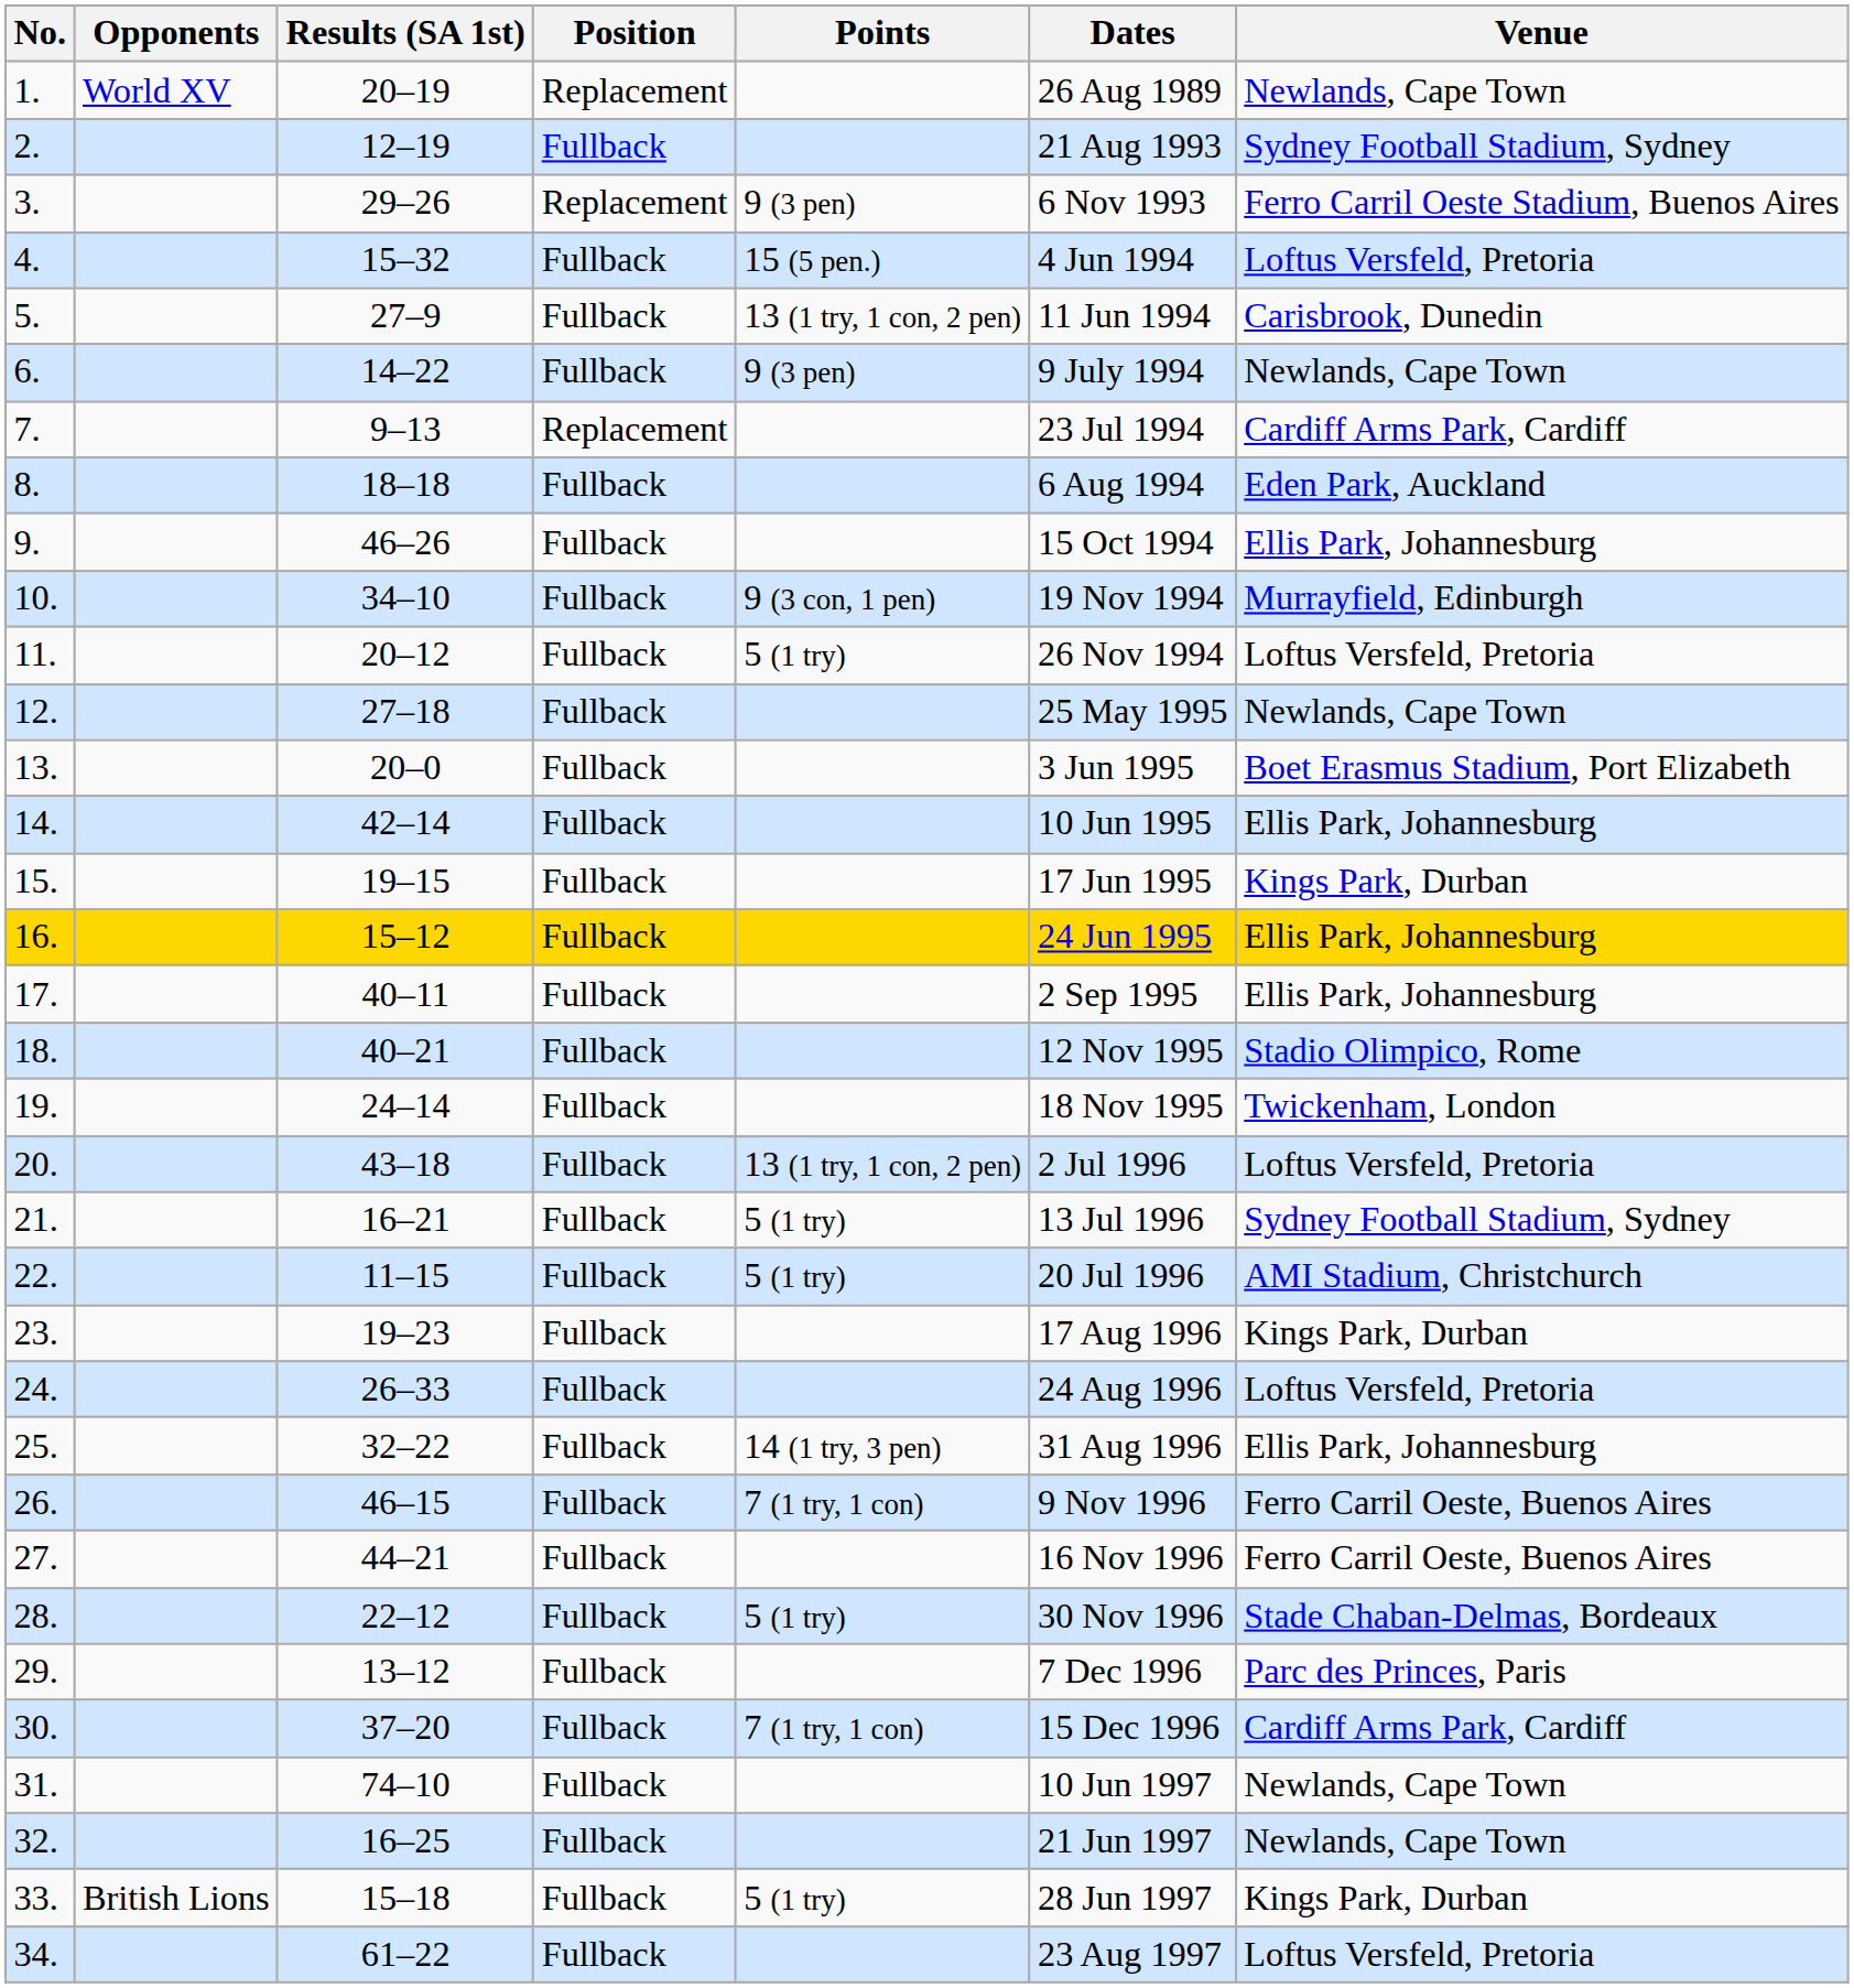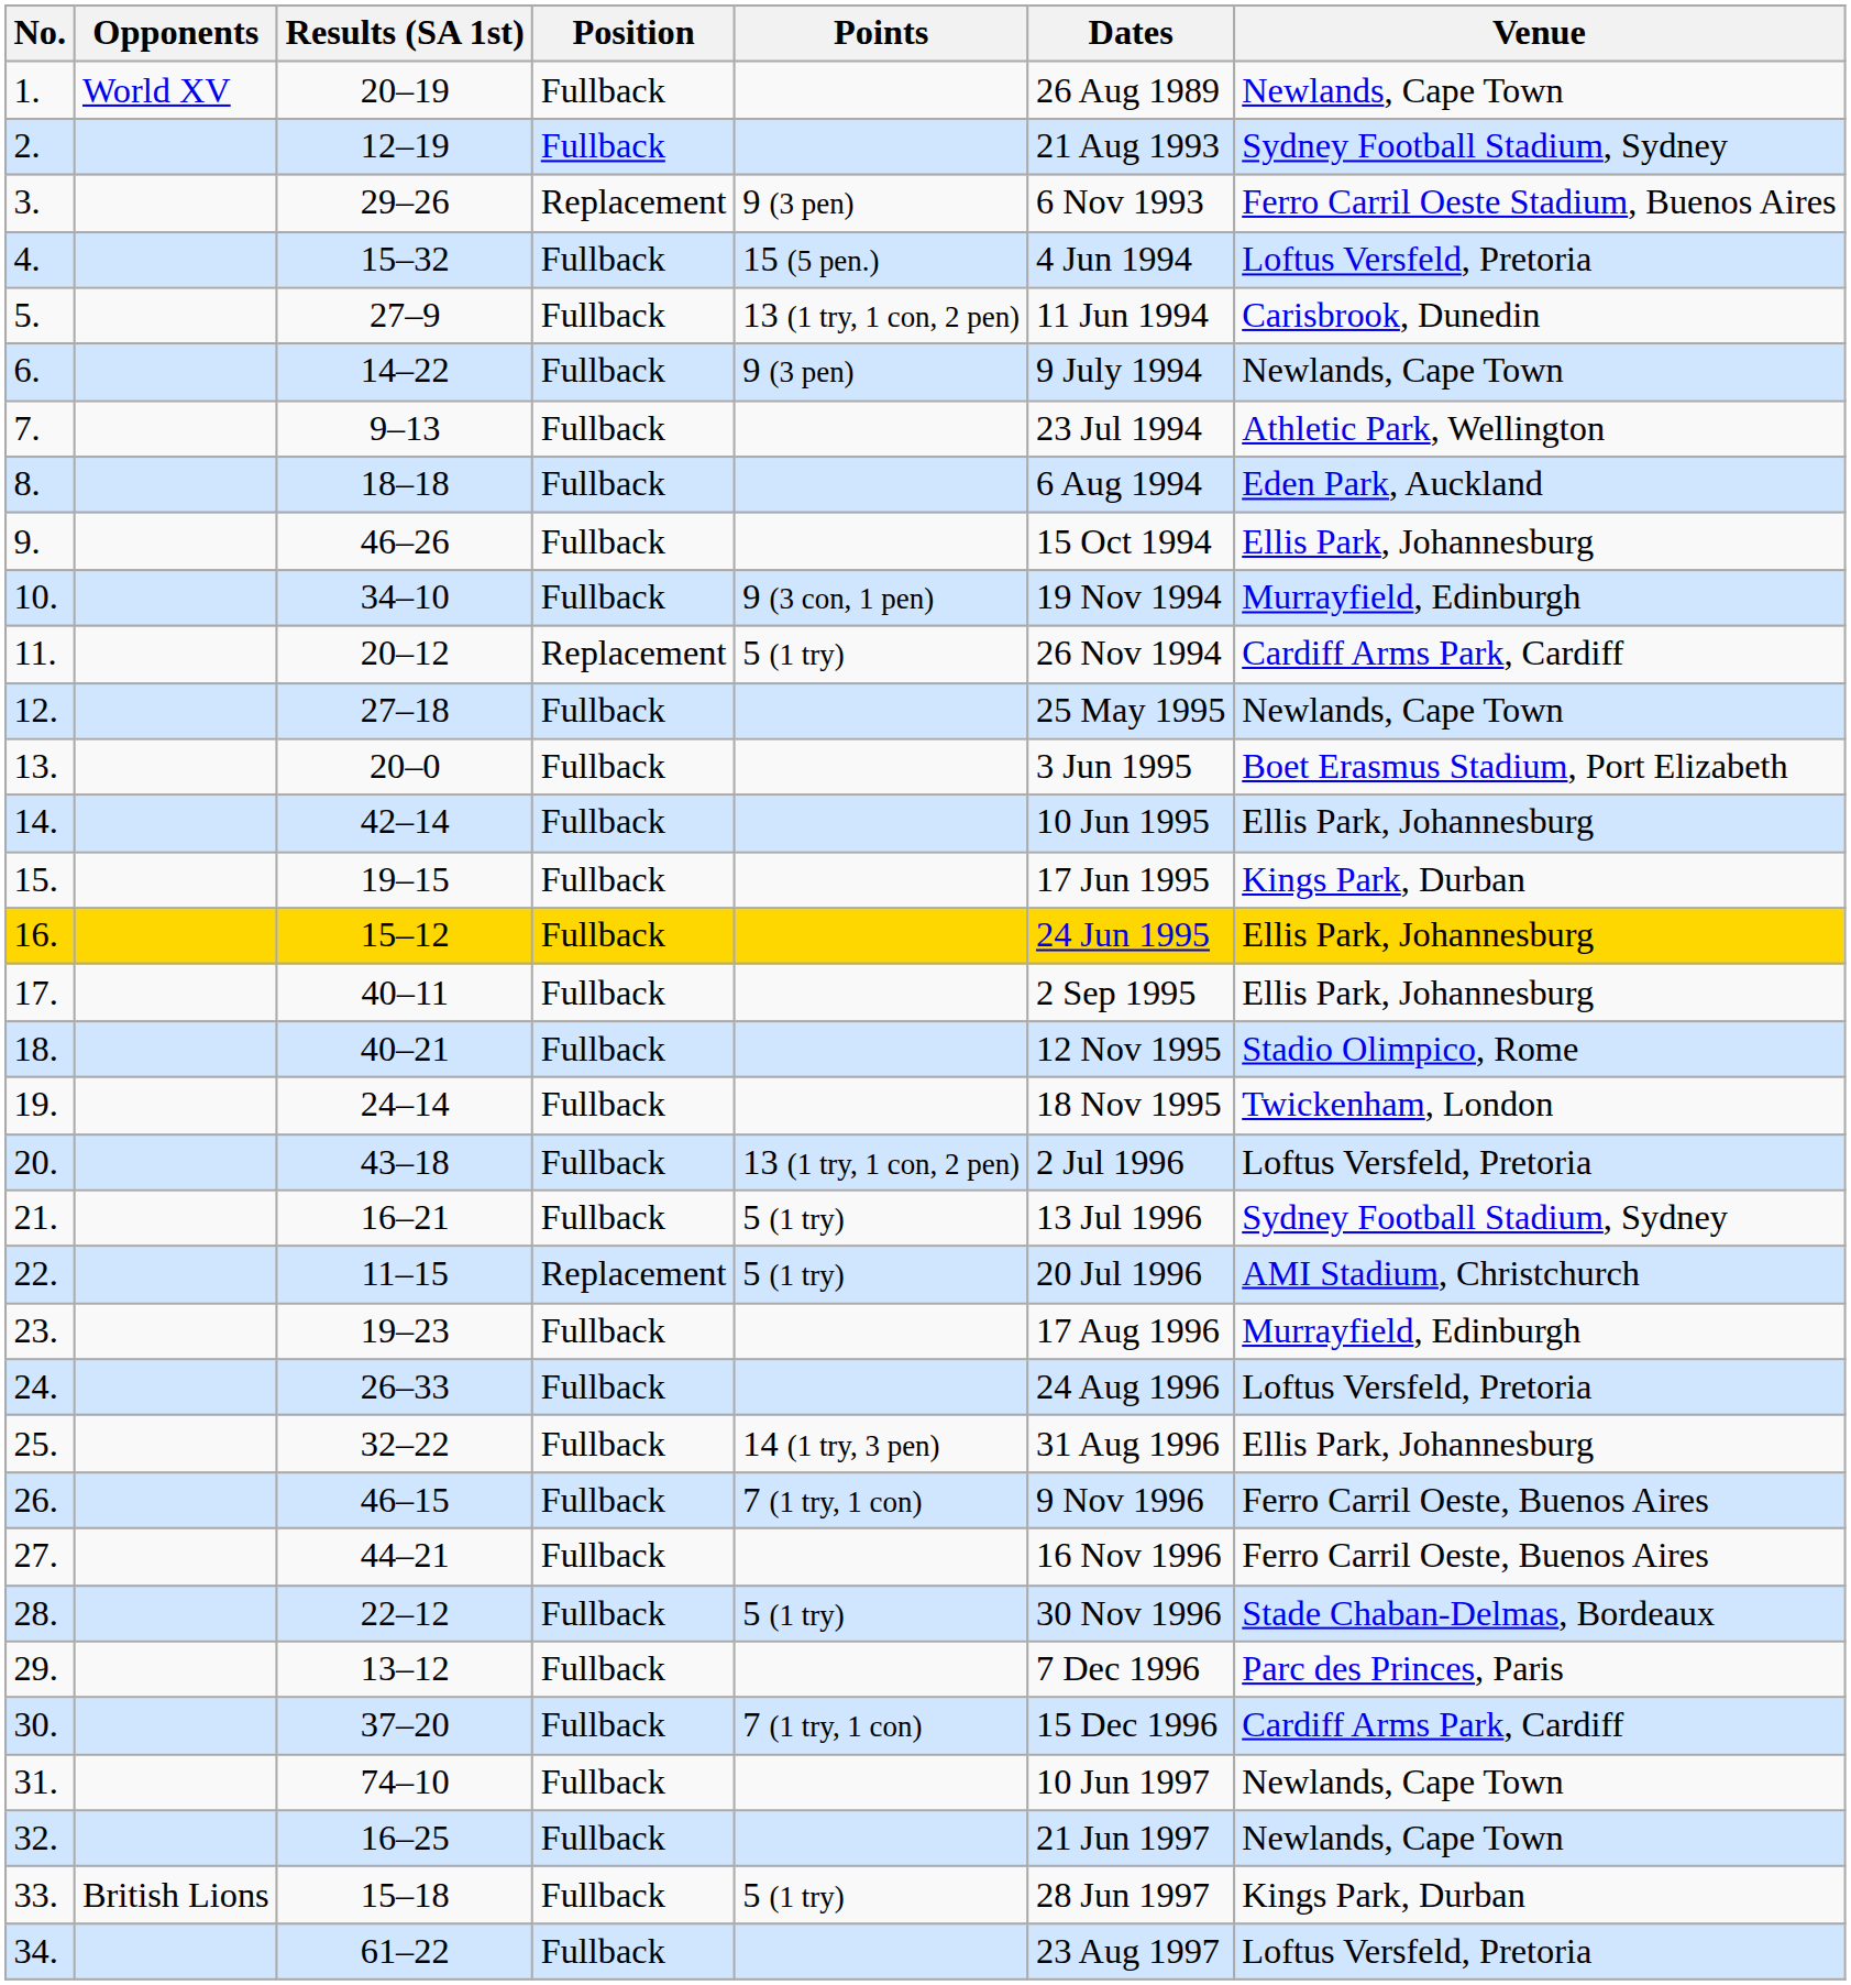1. | Position: Replacement -> Fullback
7. | Position: Replacement -> Fullback
7. | Venue: Cardiff Arms Park, Cardiff -> Athletic Park, Wellington
11. | Position: Fullback -> Replacement
11. | Venue: Loftus Versfeld, Pretoria -> Cardiff Arms Park, Cardiff
22. | Position: Fullback -> Replacement
23. | Venue: Kings Park, Durban -> Murrayfield, Edinburgh
